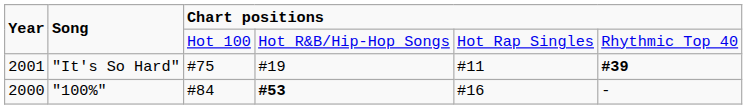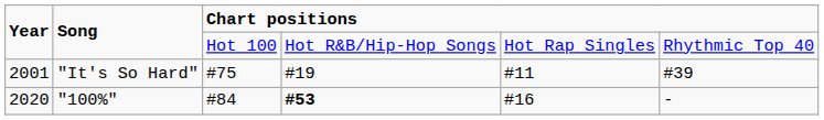"It's So Hard" | column 6: bold -> normal
"100%" | Year: 2000 -> 2020
